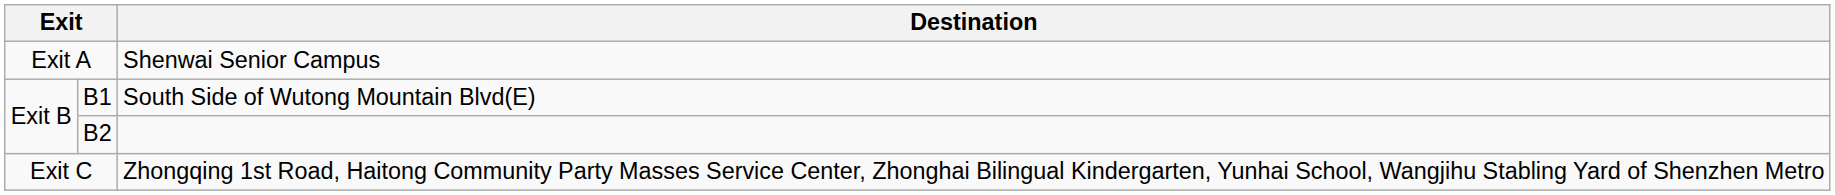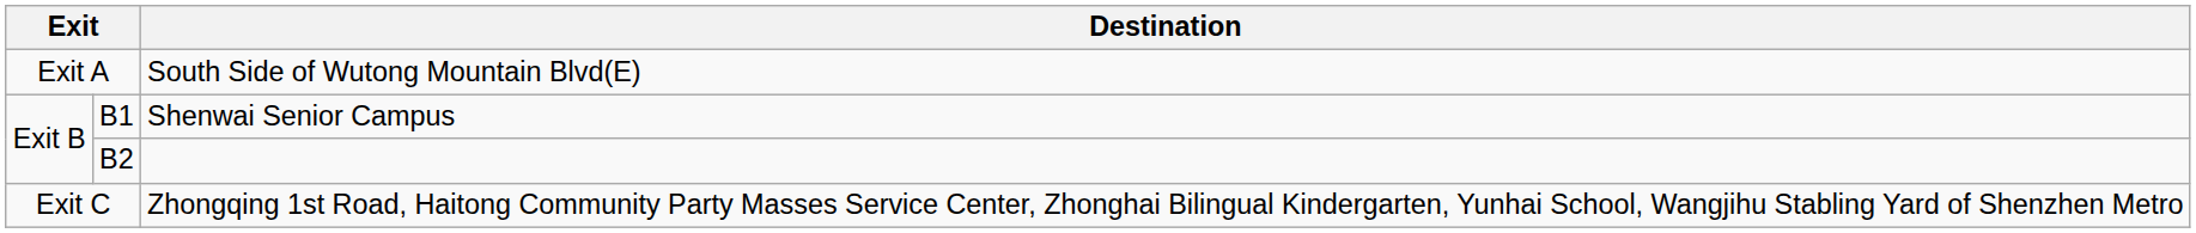Exit A | Destination: Shenwai Senior Campus -> South Side of Wutong Mountain Blvd(E)
B1 | Destination: South Side of Wutong Mountain Blvd(E) -> Shenwai Senior Campus
